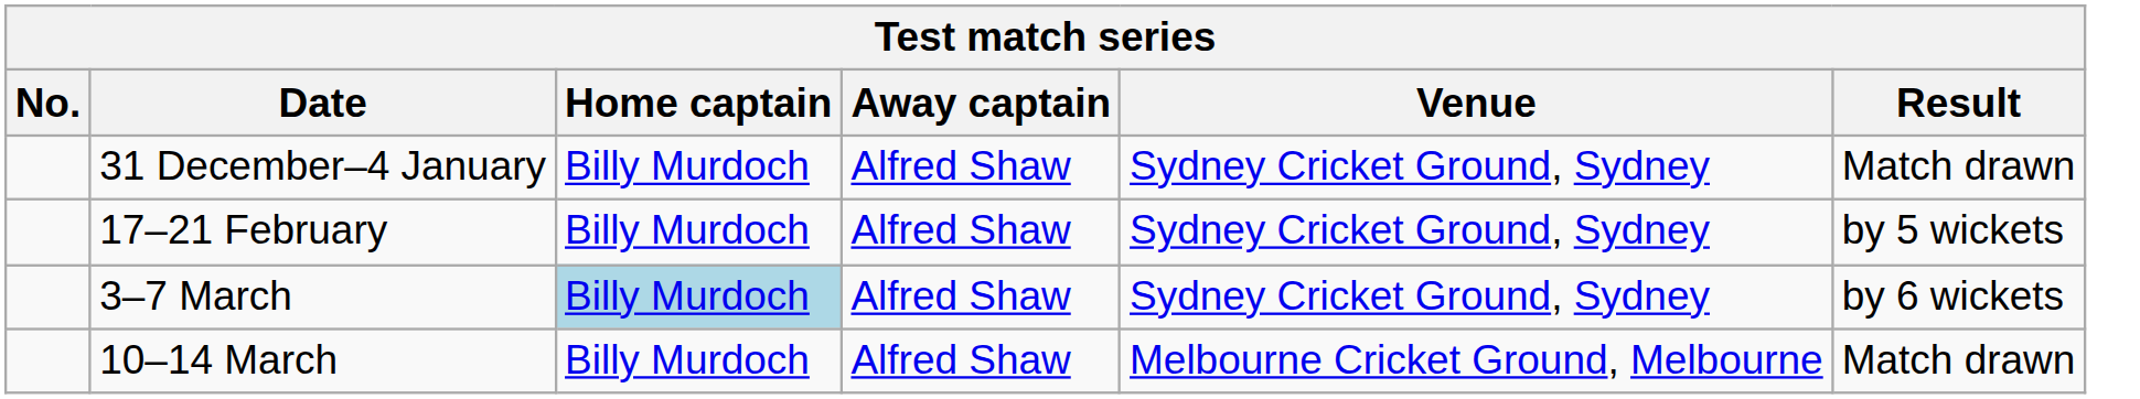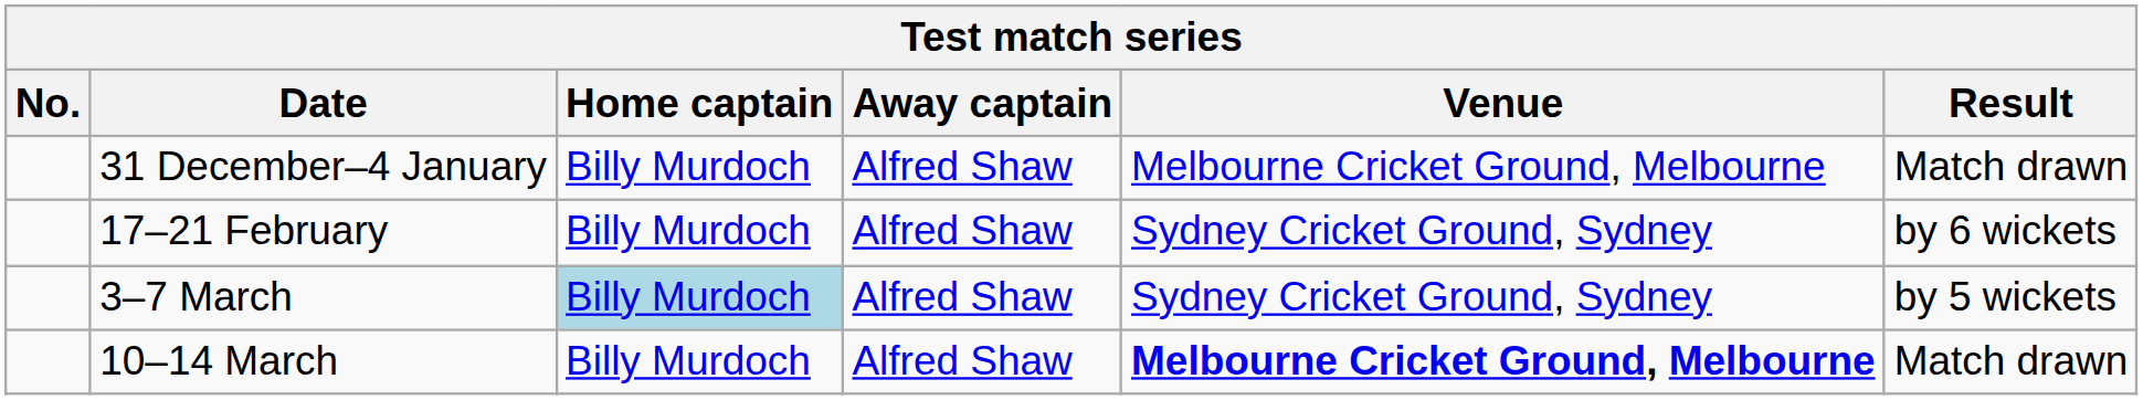31 December–4 January | Venue: Sydney Cricket Ground, Sydney -> Melbourne Cricket Ground, Melbourne
17–21 February | Result: by 5 wickets -> by 6 wickets
3–7 March | Result: by 6 wickets -> by 5 wickets
10–14 March | Venue: normal -> bold
